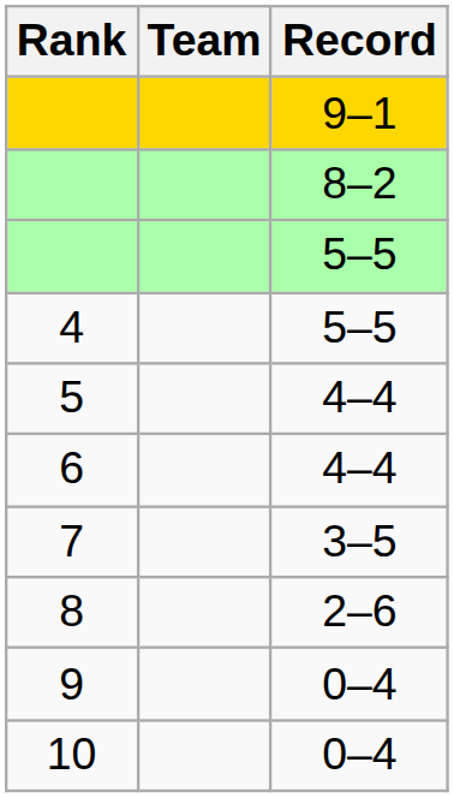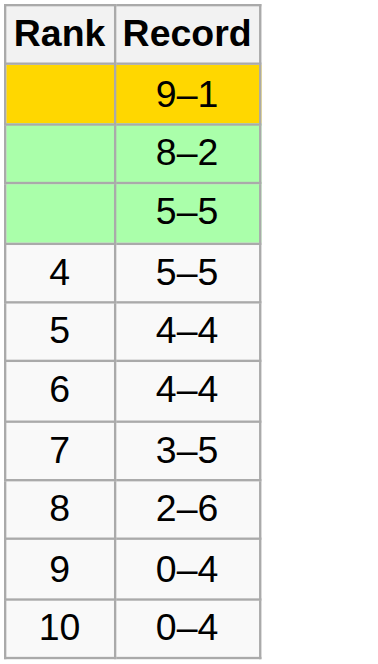- column: Team
